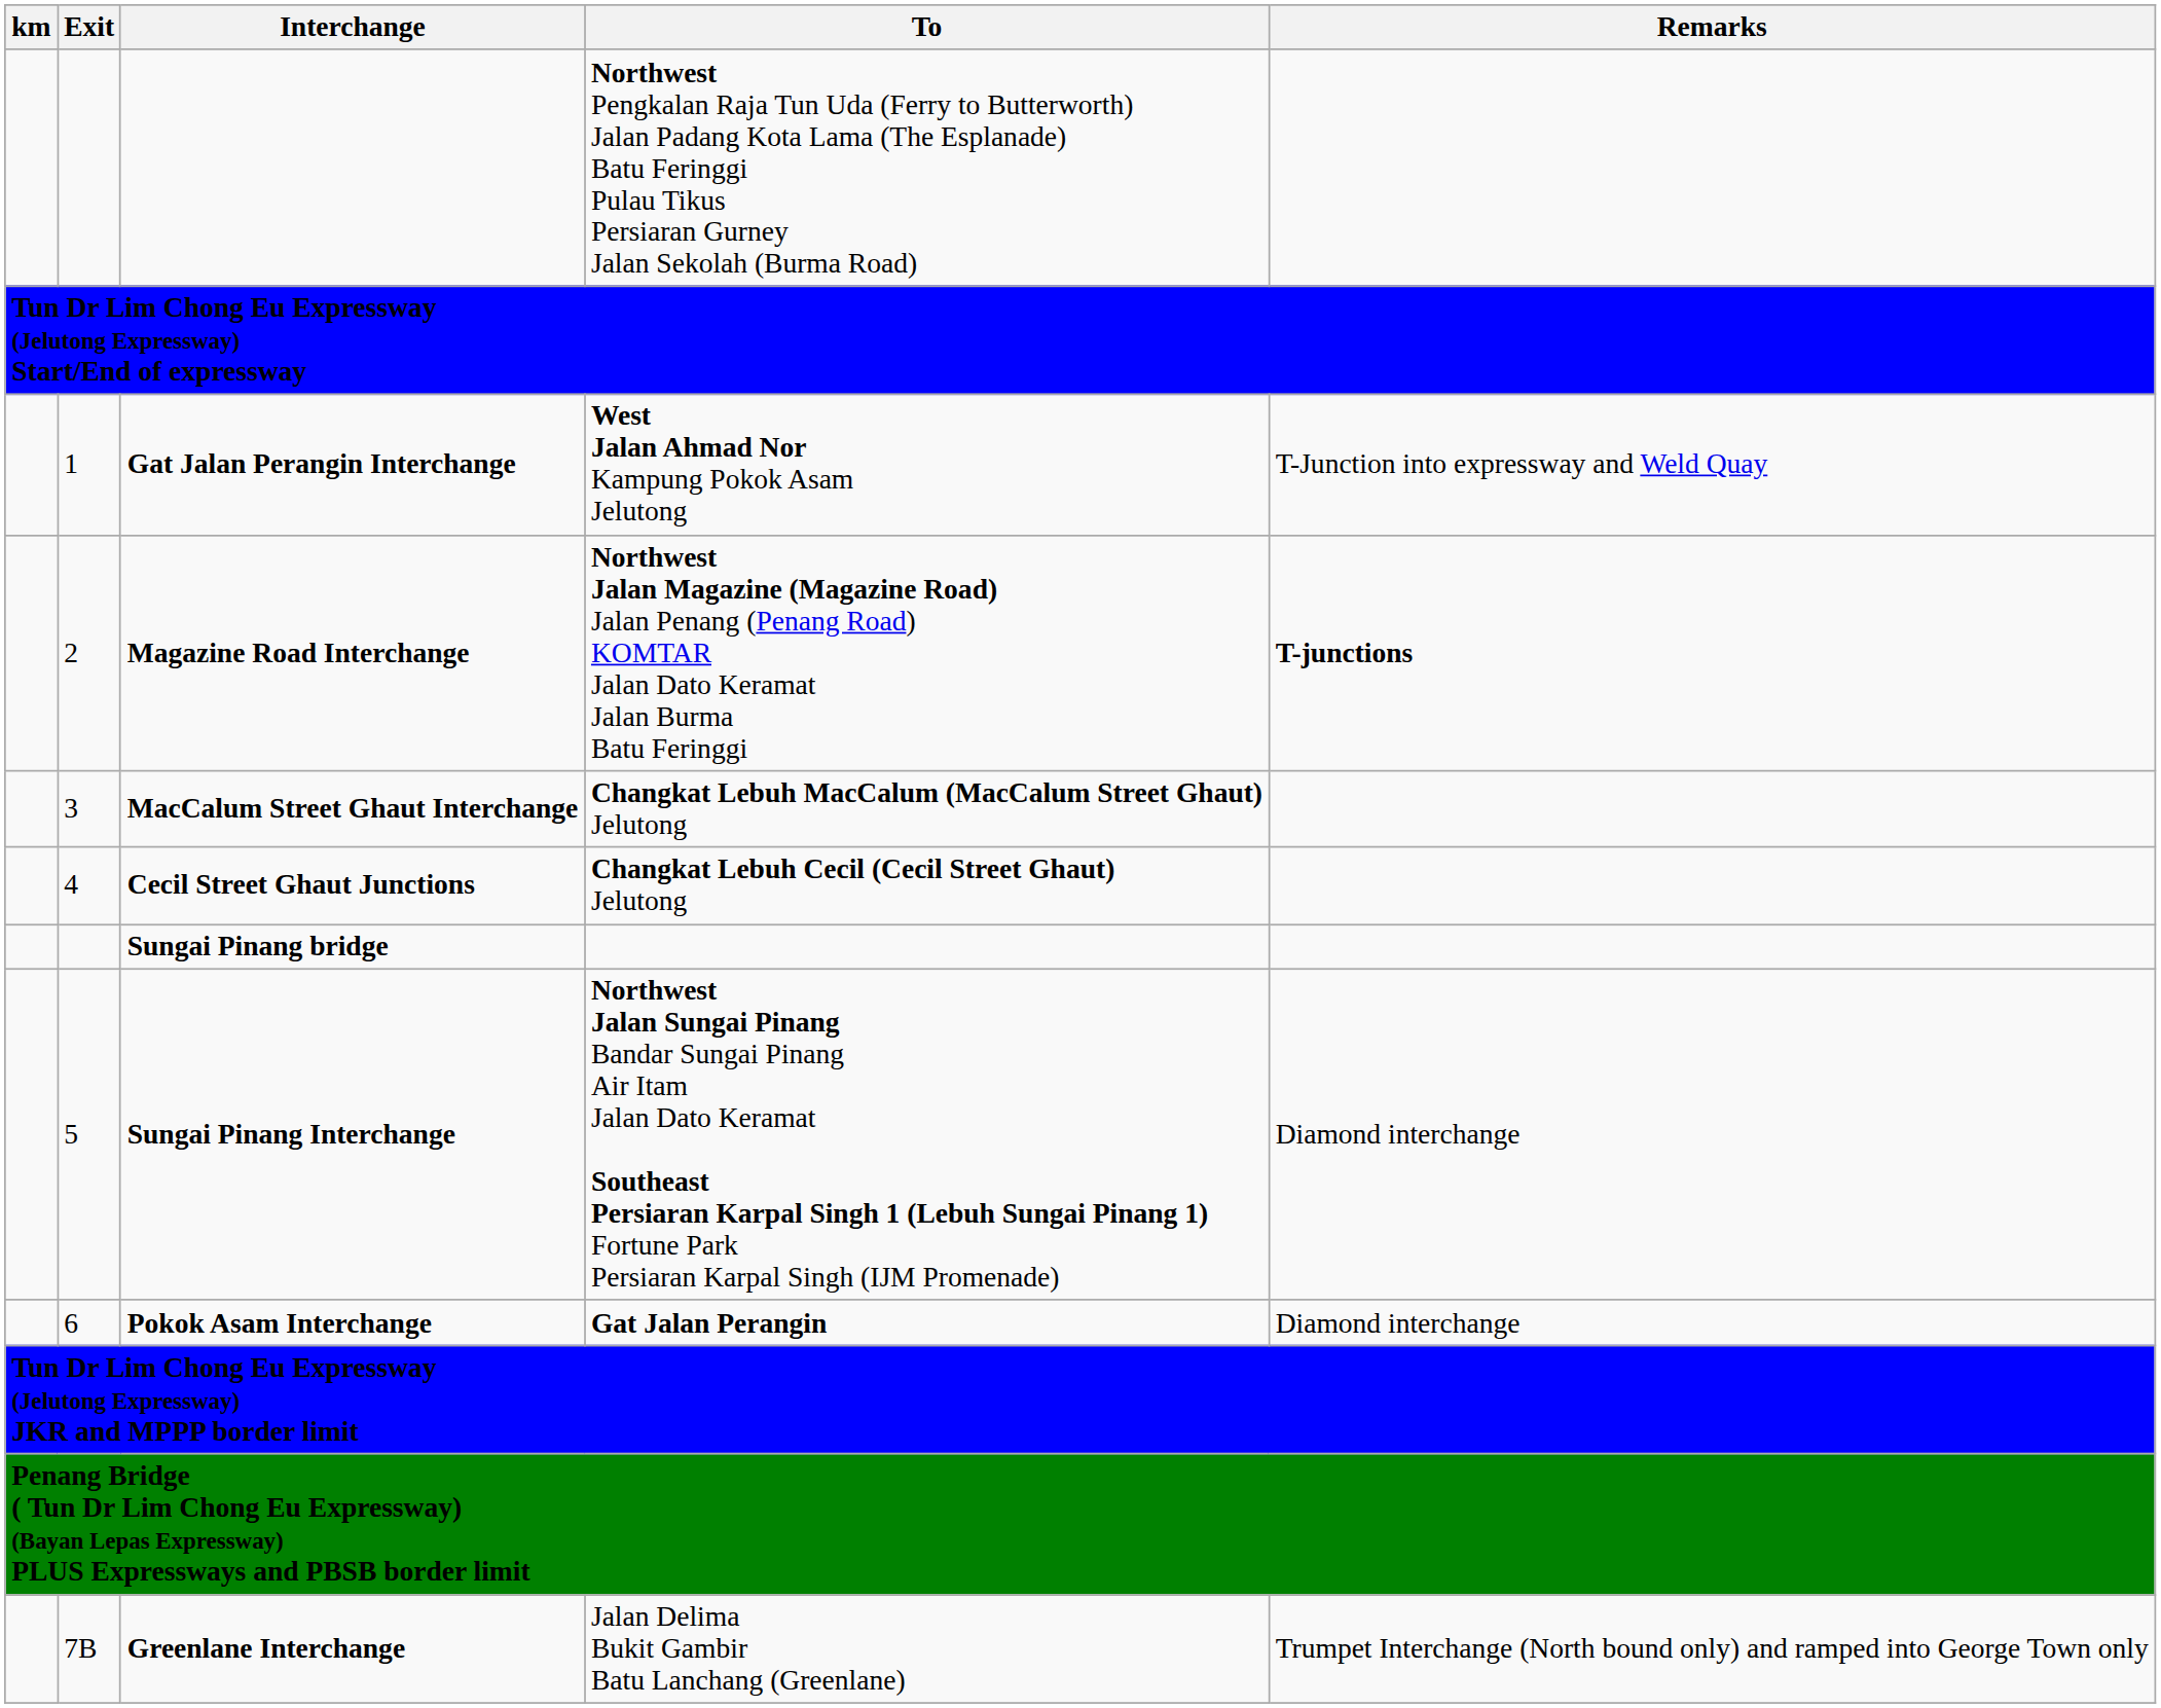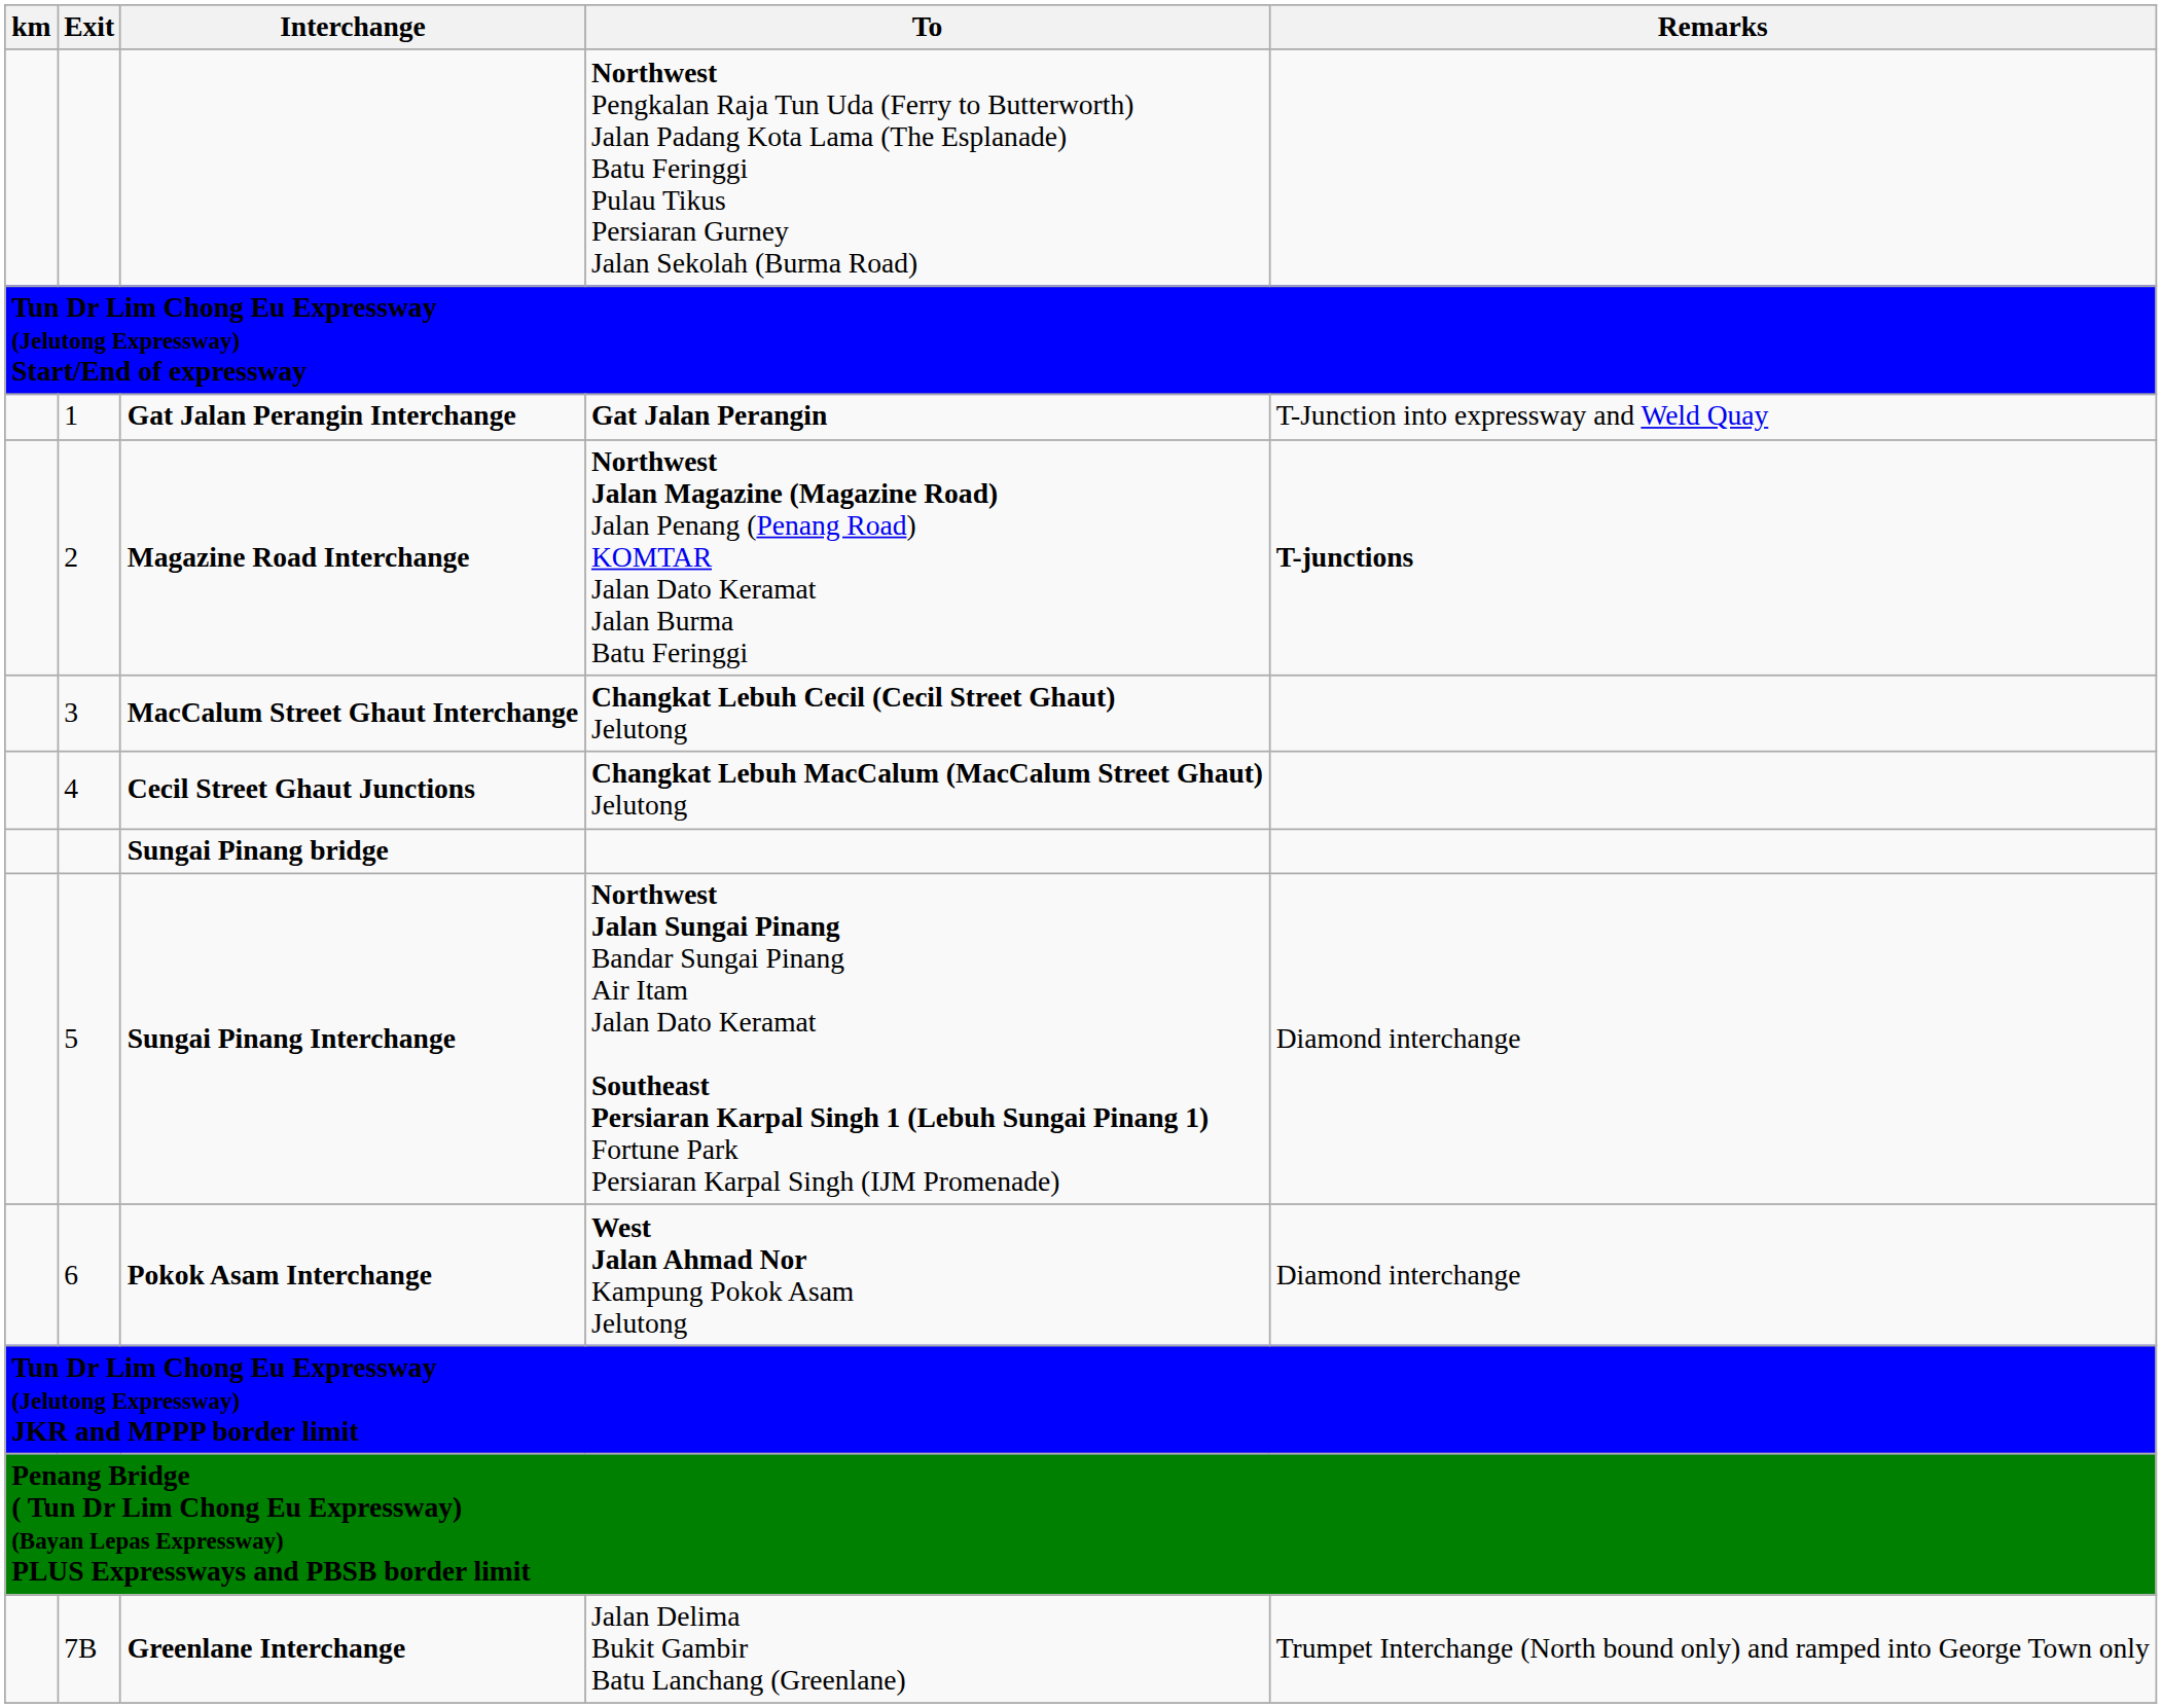Gat Jalan Perangin Interchange | To: West Jalan Ahmad Nor Kampung Pokok Asam Jelutong -> Gat Jalan Perangin
MacCalum Street Ghaut Interchange | To: Changkat Lebuh MacCalum (MacCalum Street Ghaut) Jelutong -> Changkat Lebuh Cecil (Cecil Street Ghaut) Jelutong
Cecil Street Ghaut Junctions | To: Changkat Lebuh Cecil (Cecil Street Ghaut) Jelutong -> Changkat Lebuh MacCalum (MacCalum Street Ghaut) Jelutong
Pokok Asam Interchange | To: Gat Jalan Perangin -> West Jalan Ahmad Nor Kampung Pokok Asam Jelutong
